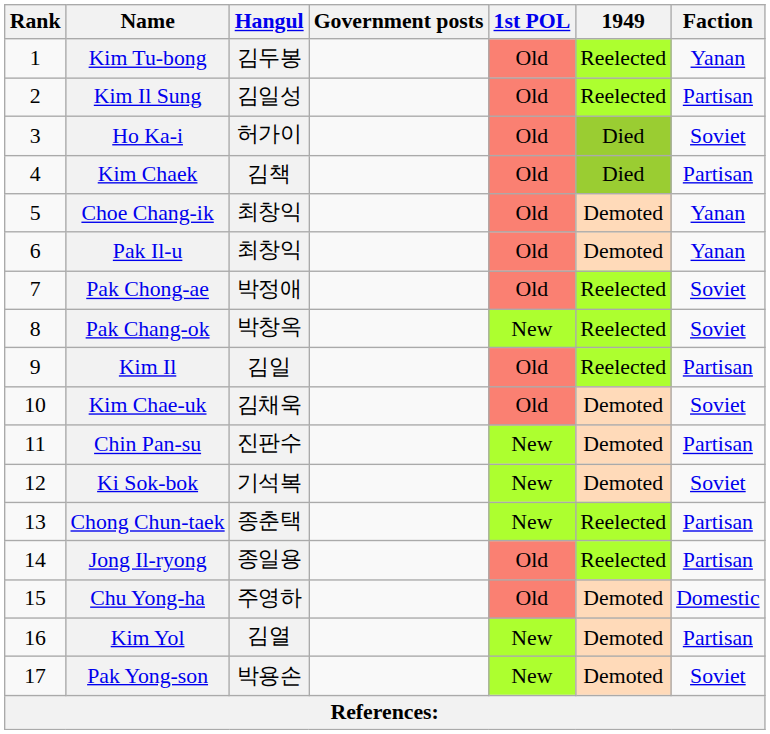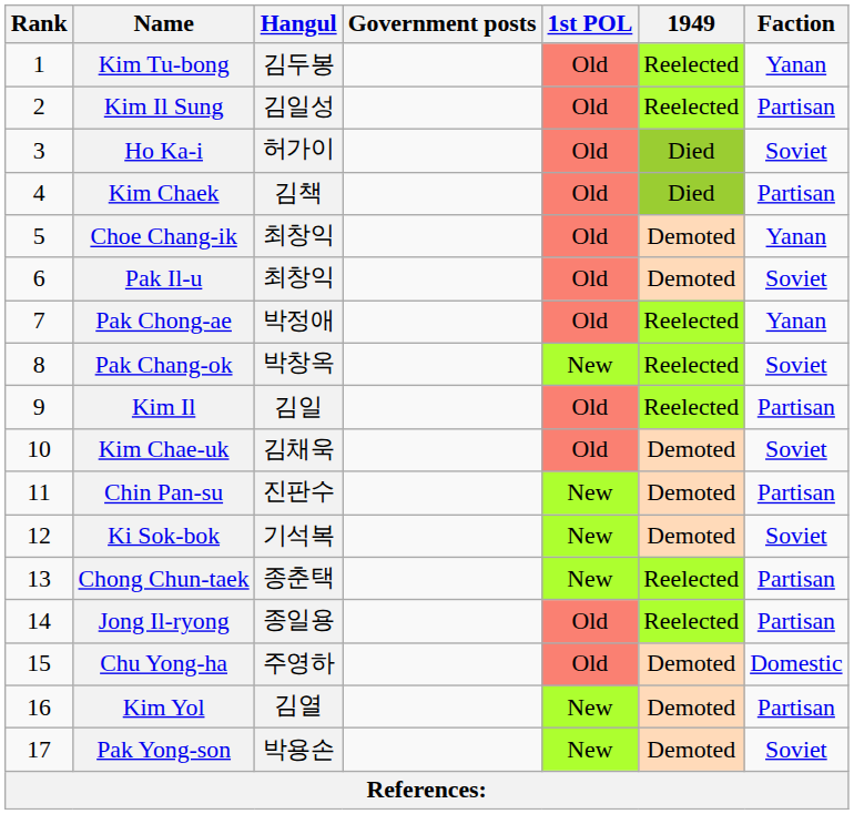Pak Il-u | Faction: Yanan -> Soviet
Pak Chong-ae | Faction: Soviet -> Yanan
